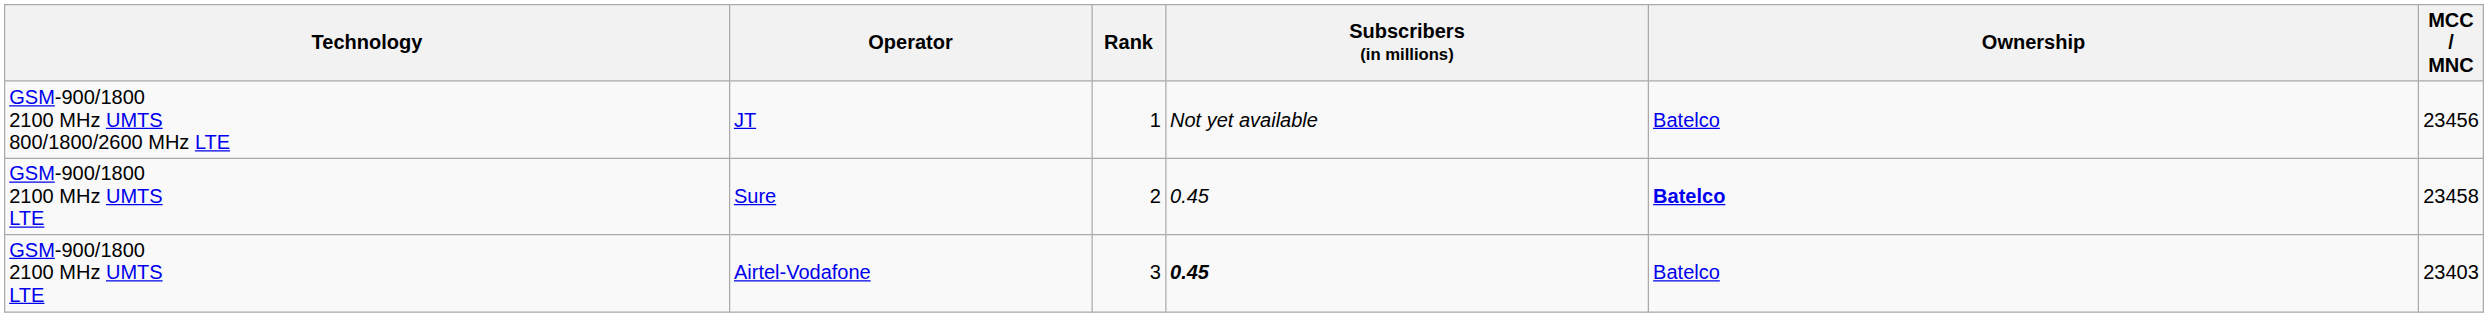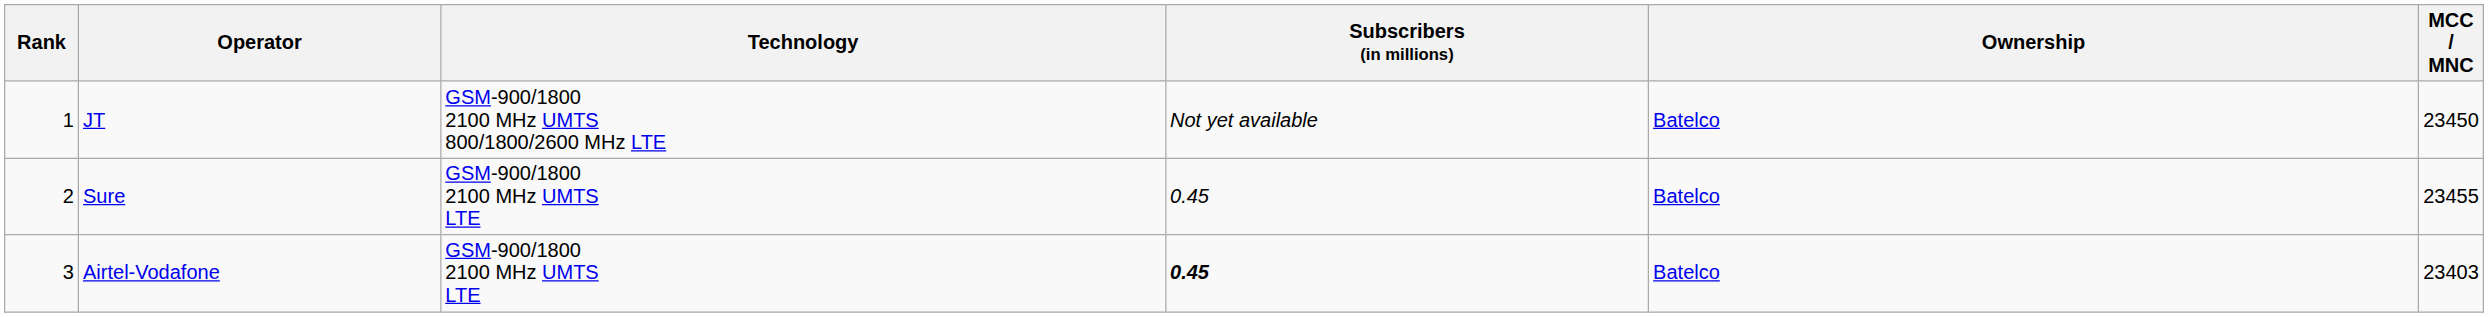columns swapped: Rank <-> Technology
JT | MCC / MNC: 23456 -> 23450
Sure | Ownership: bold -> normal
Sure | MCC / MNC: 23458 -> 23455
